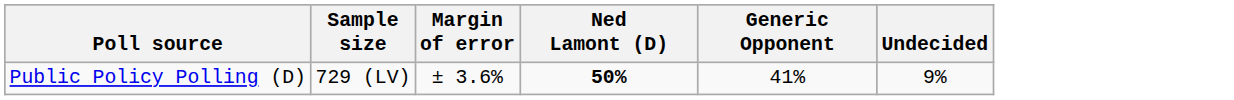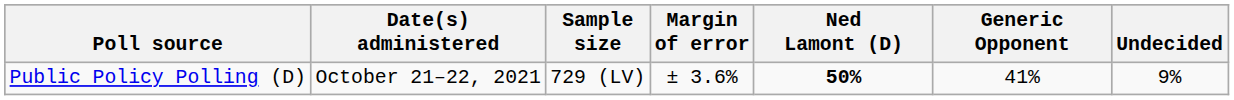+ column: Date(s) administered | October 21–22, 2021
